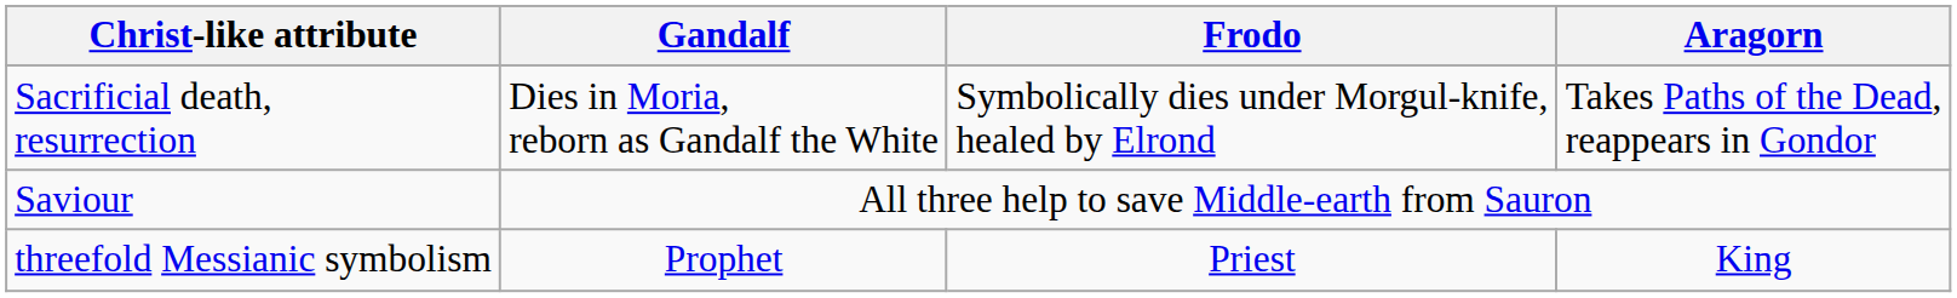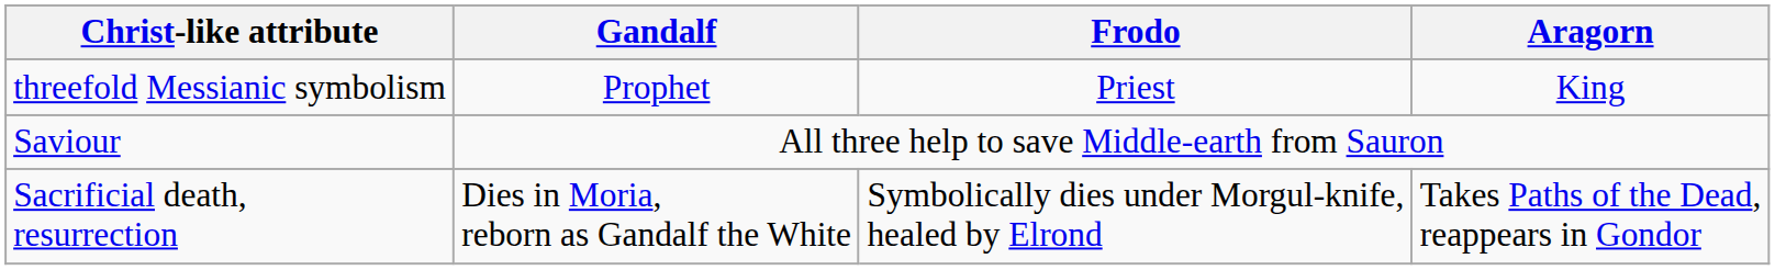rows swapped: Sacrificial death, resurrection <-> threefold Messianic symbolism
